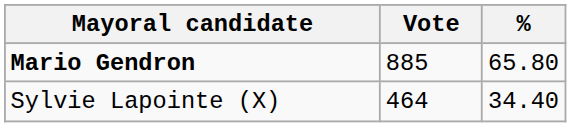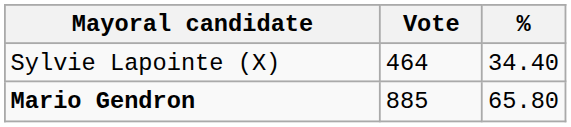rows swapped: Mario Gendron <-> Sylvie Lapointe (X)
